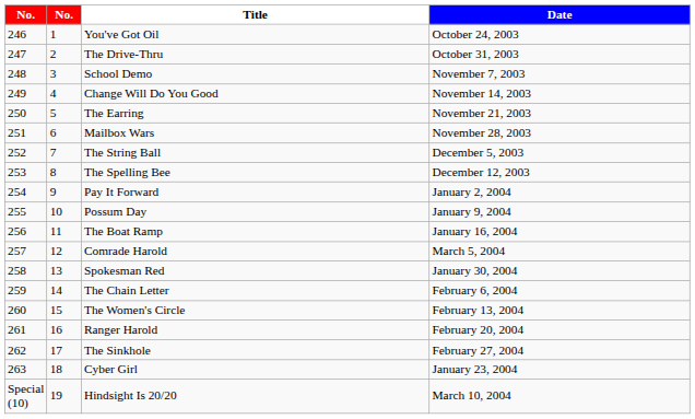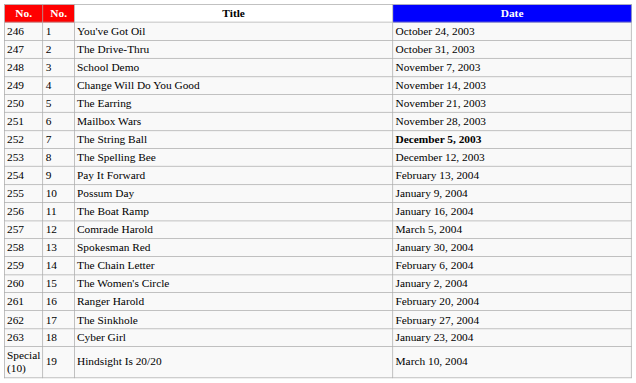The String Ball | Date: normal -> bold
Pay It Forward | Date: January 2, 2004 -> February 13, 2004
The Women's Circle | Date: February 13, 2004 -> January 2, 2004
